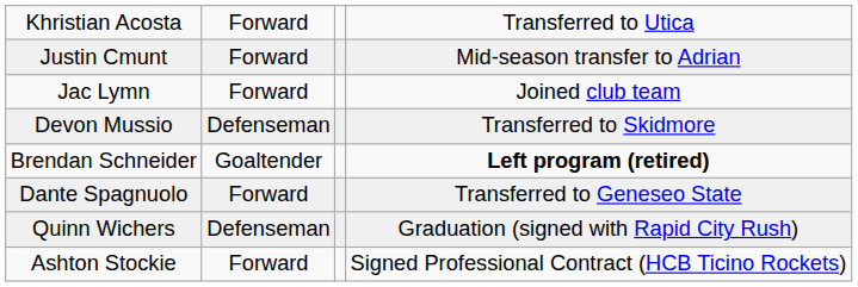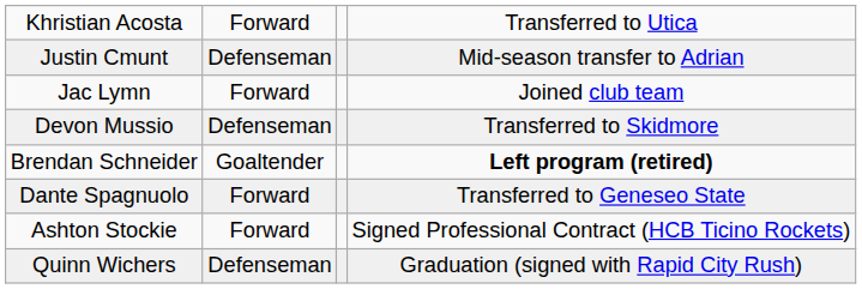Justin Cmunt | column 2: Forward -> Defenseman
rows swapped: Ashton Stockie <-> Quinn Wichers
